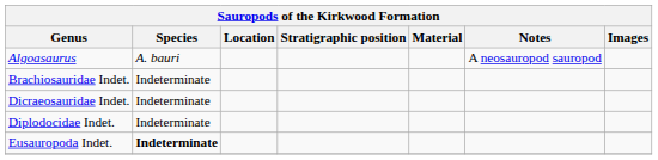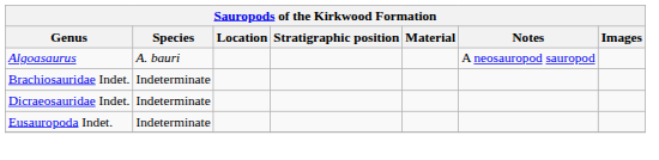- row: Diplodocidae Indet. | Indeterminate
Eusauropoda Indet. | Species: bold -> normal
